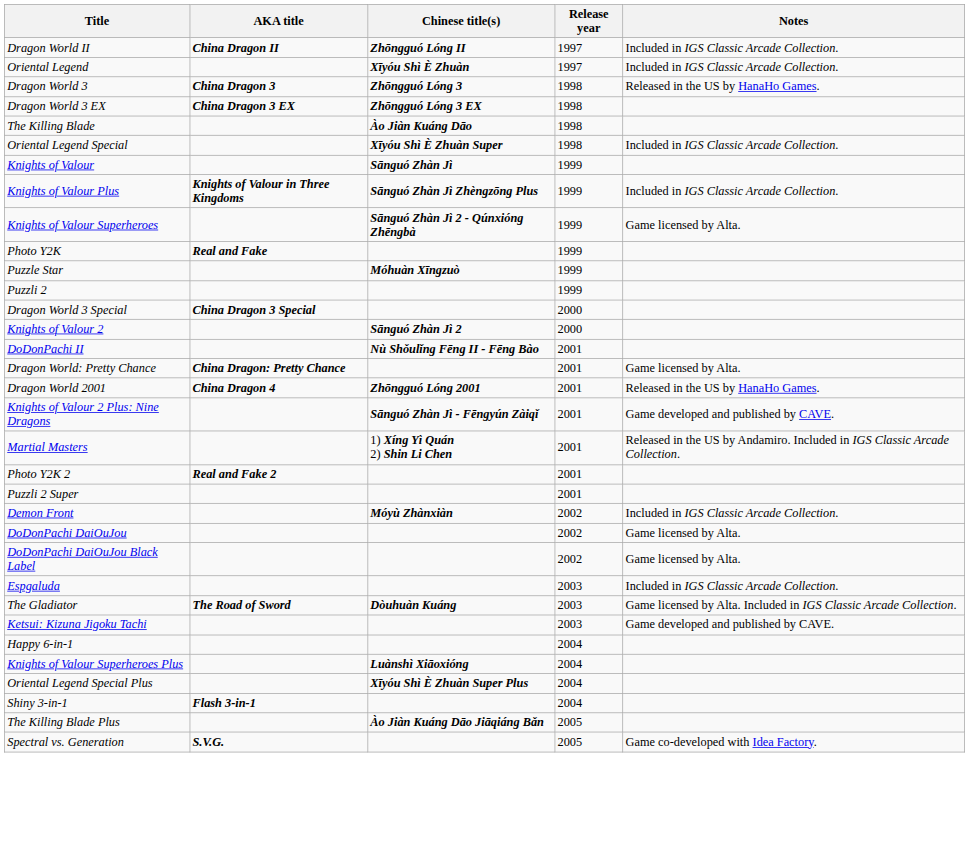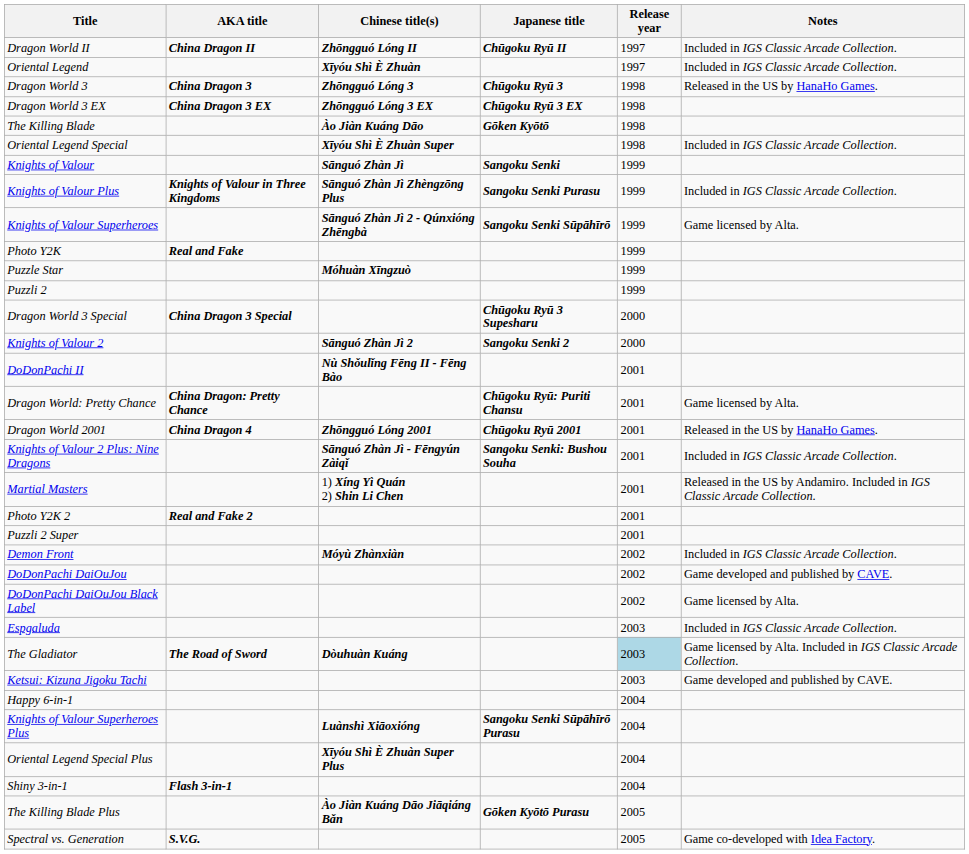+ column: Japanese title | Chūgoku Ryū II | Chūgoku Ryū 3 | Chūgoku Ryū 3 EX | Gōken Kyōtō | Sangoku Senki | Sangoku Senki Purasu | Sangoku Senki Sūpāhīrō | Chūgoku Ryū 3 Supesharu | Sangoku Senki 2 | Chūgoku Ryū: Puriti Chansu | Chūgoku Ryū 2001 | Sangoku Senki: Bushou Souha | Sangoku Senki Sūpāhīrō Purasu | Gōken Kyōtō Purasu
Knights of Valour 2 Plus: Nine Dragons | Notes: Game developed and published by CAVE. -> Included in IGS Classic Arcade Collection.
DoDonPachi DaiOuJou | Notes: Game licensed by Alta. -> Game developed and published by CAVE.
The Gladiator | Release year: no background -> lightblue background
